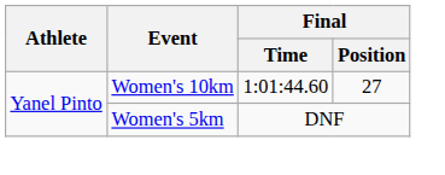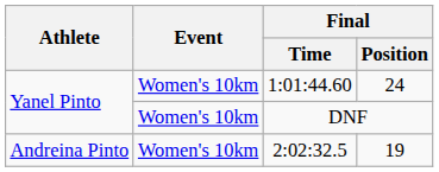1:01:44.60 | Final / Position: 27 -> 24
DNF | Event: Women's 5km -> Women's 10km
+ row: Andreina Pinto | Women's 10km | 2:02:32.5 | 19
